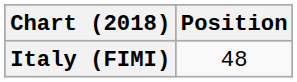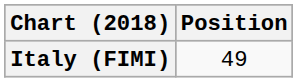Italy (FIMI) | Position: 48 -> 49
